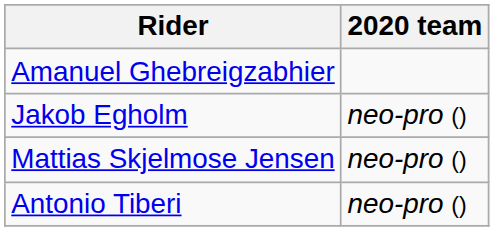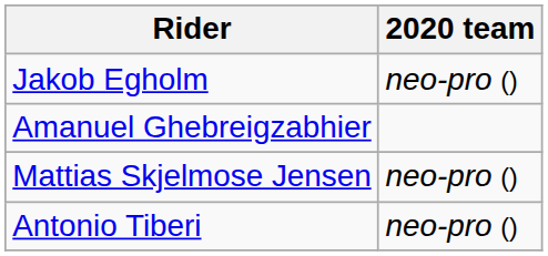rows swapped: Jakob Egholm <-> Amanuel Ghebreigzabhier
